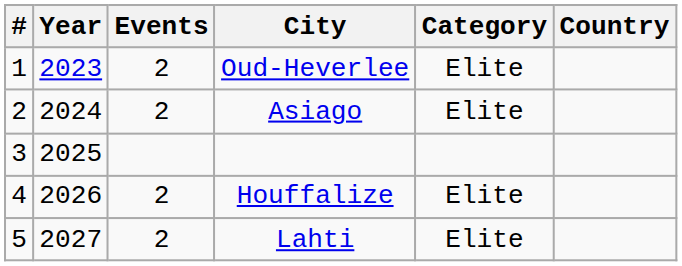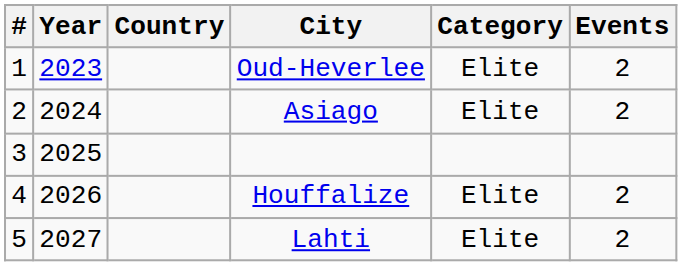columns swapped: Country <-> Events
